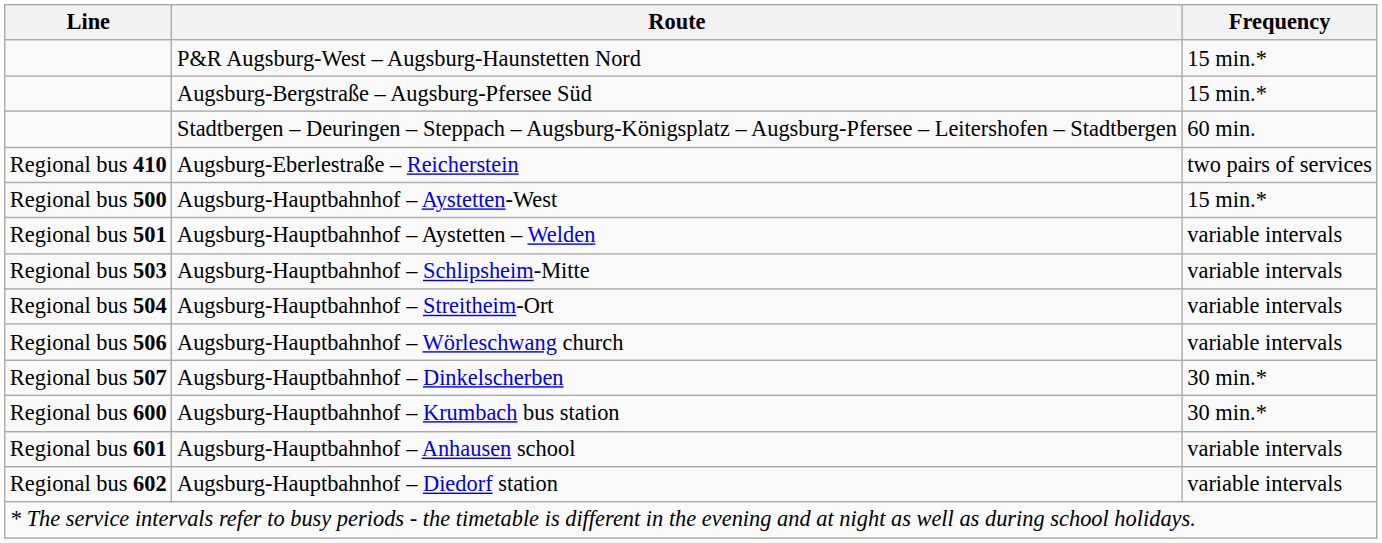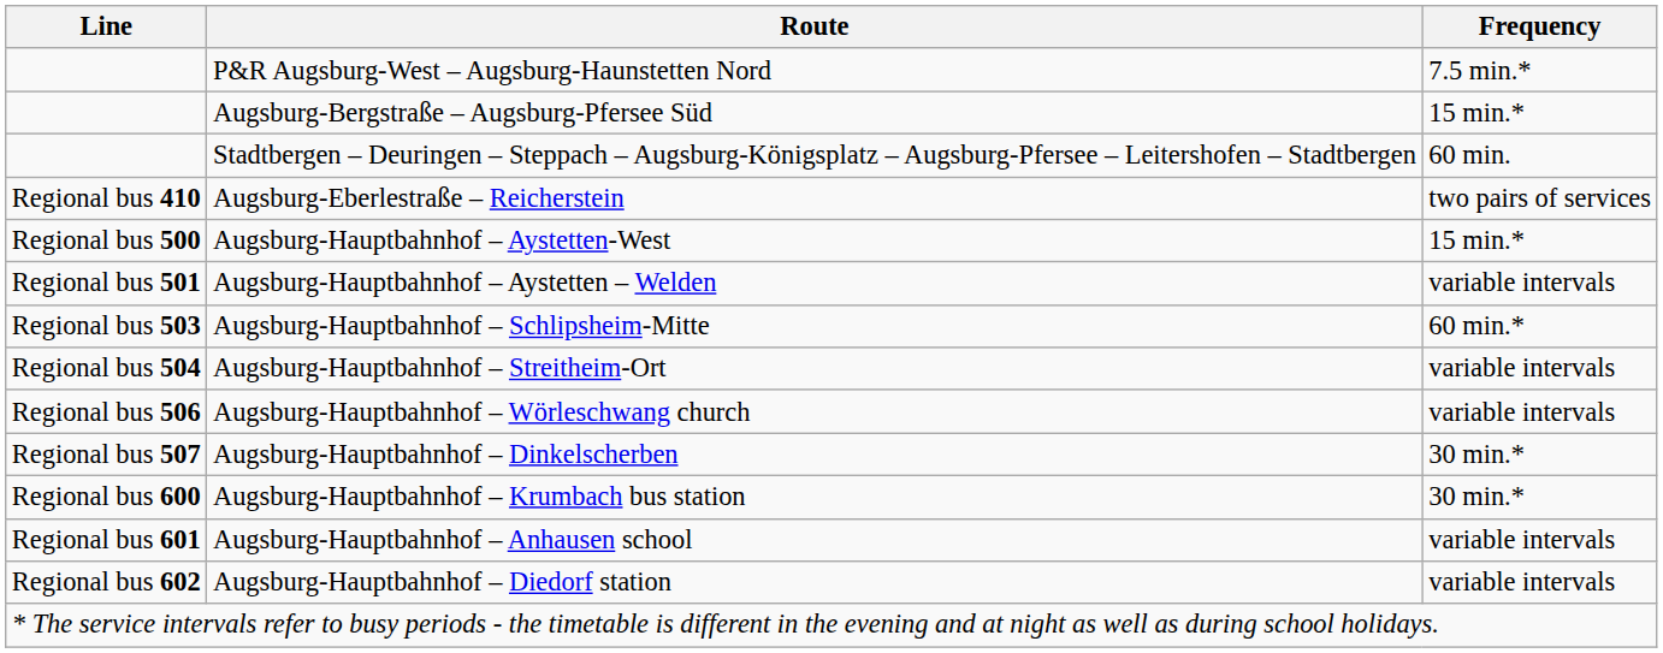P&R Augsburg-West – Augsburg-Haunstetten Nord | Frequency: 15 min.* -> 7.5 min.*
Augsburg-Hauptbahnhof – Schlipsheim-Mitte | Frequency: variable intervals -> 60 min.*
